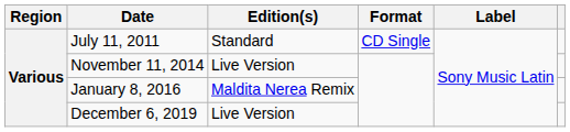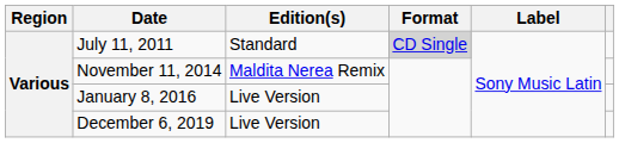July 11, 2011 | Format: no background -> lightgrey background
November 11, 2014 | Edition(s): Live Version -> Maldita Nerea Remix
January 8, 2016 | Edition(s): Maldita Nerea Remix -> Live Version
